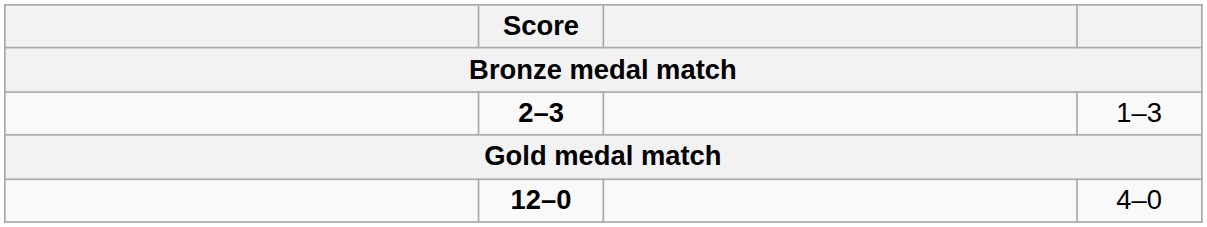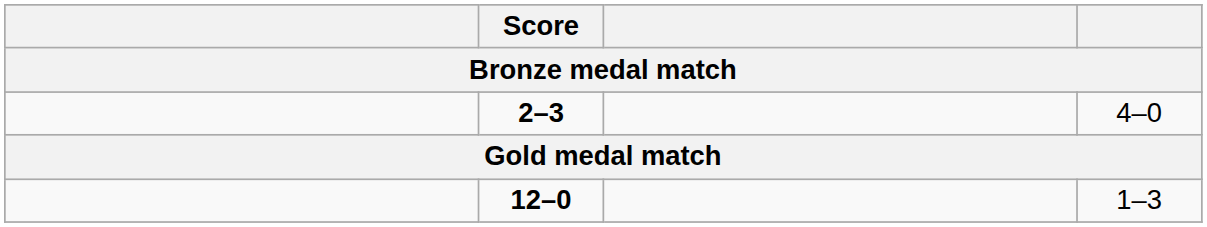2–3 | column 4: 1–3 -> 4–0
12–0 | column 4: 4–0 -> 1–3
